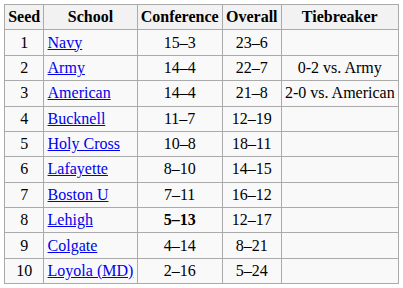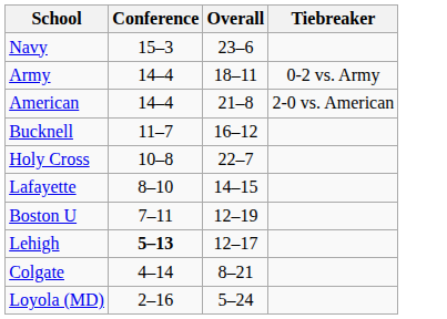- column: Seed | 1 | 2 | 3 | 4 | 5 | 6 | 7 | 8 | 9 | 10
Army | Overall: 22–7 -> 18–11
Bucknell | Overall: 12–19 -> 16–12
Holy Cross | Overall: 18–11 -> 22–7
Boston U | Overall: 16–12 -> 12–19
